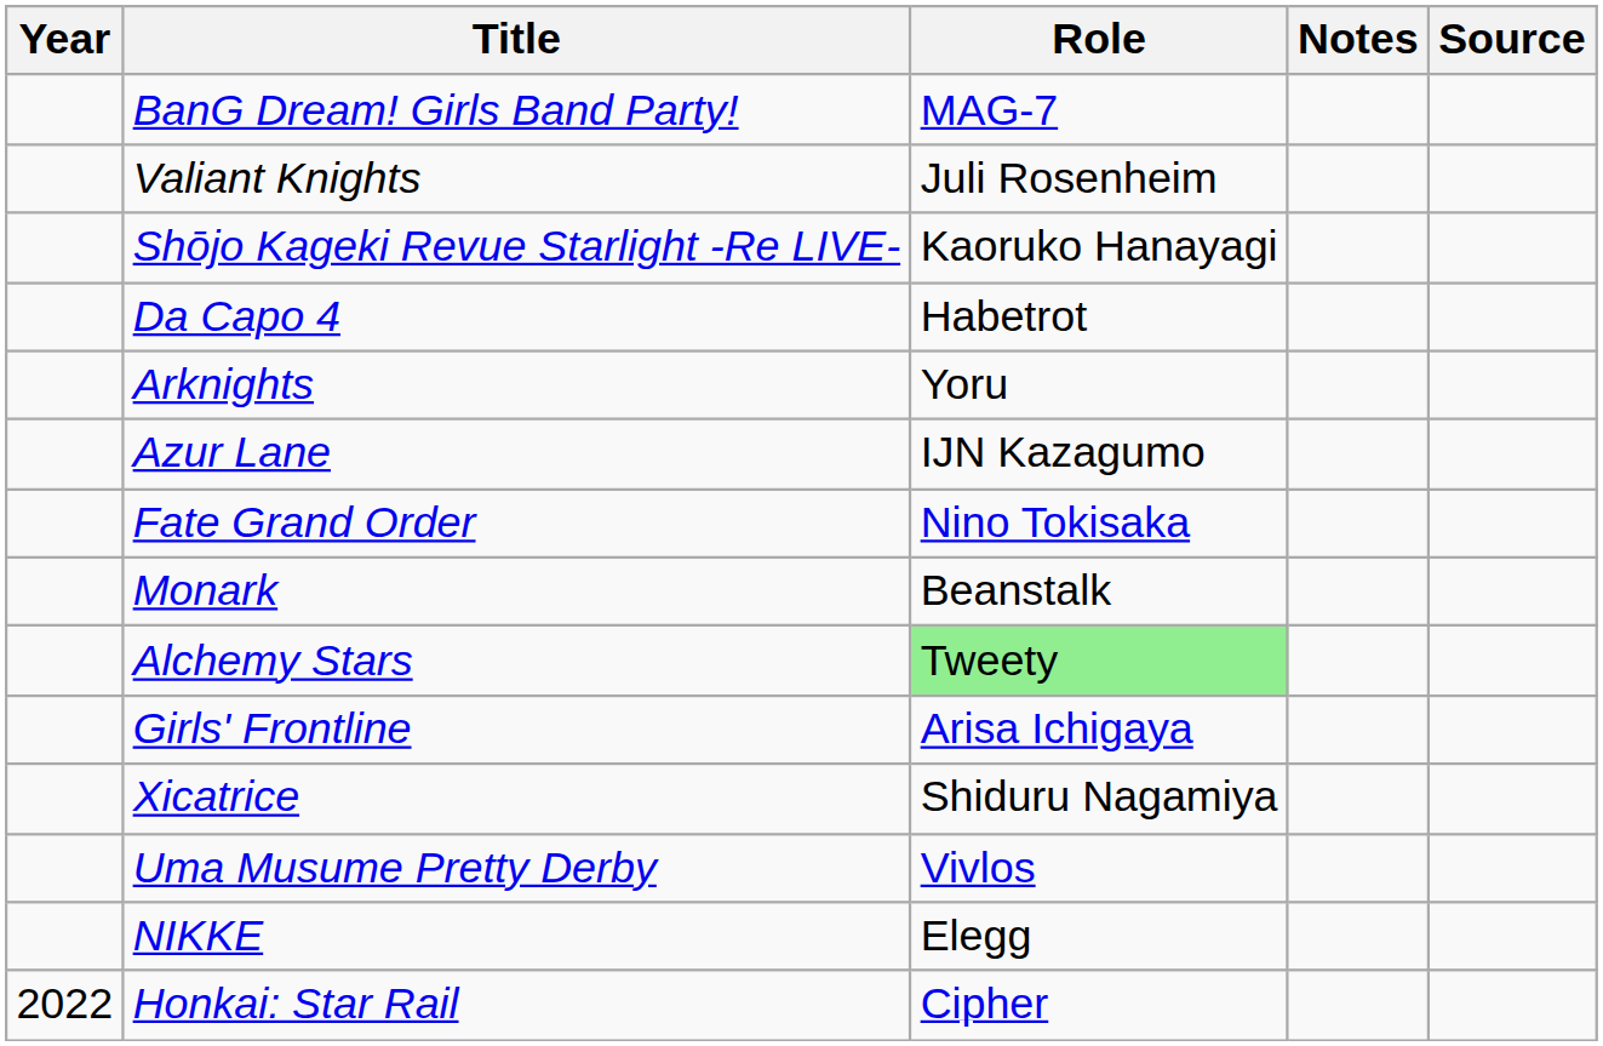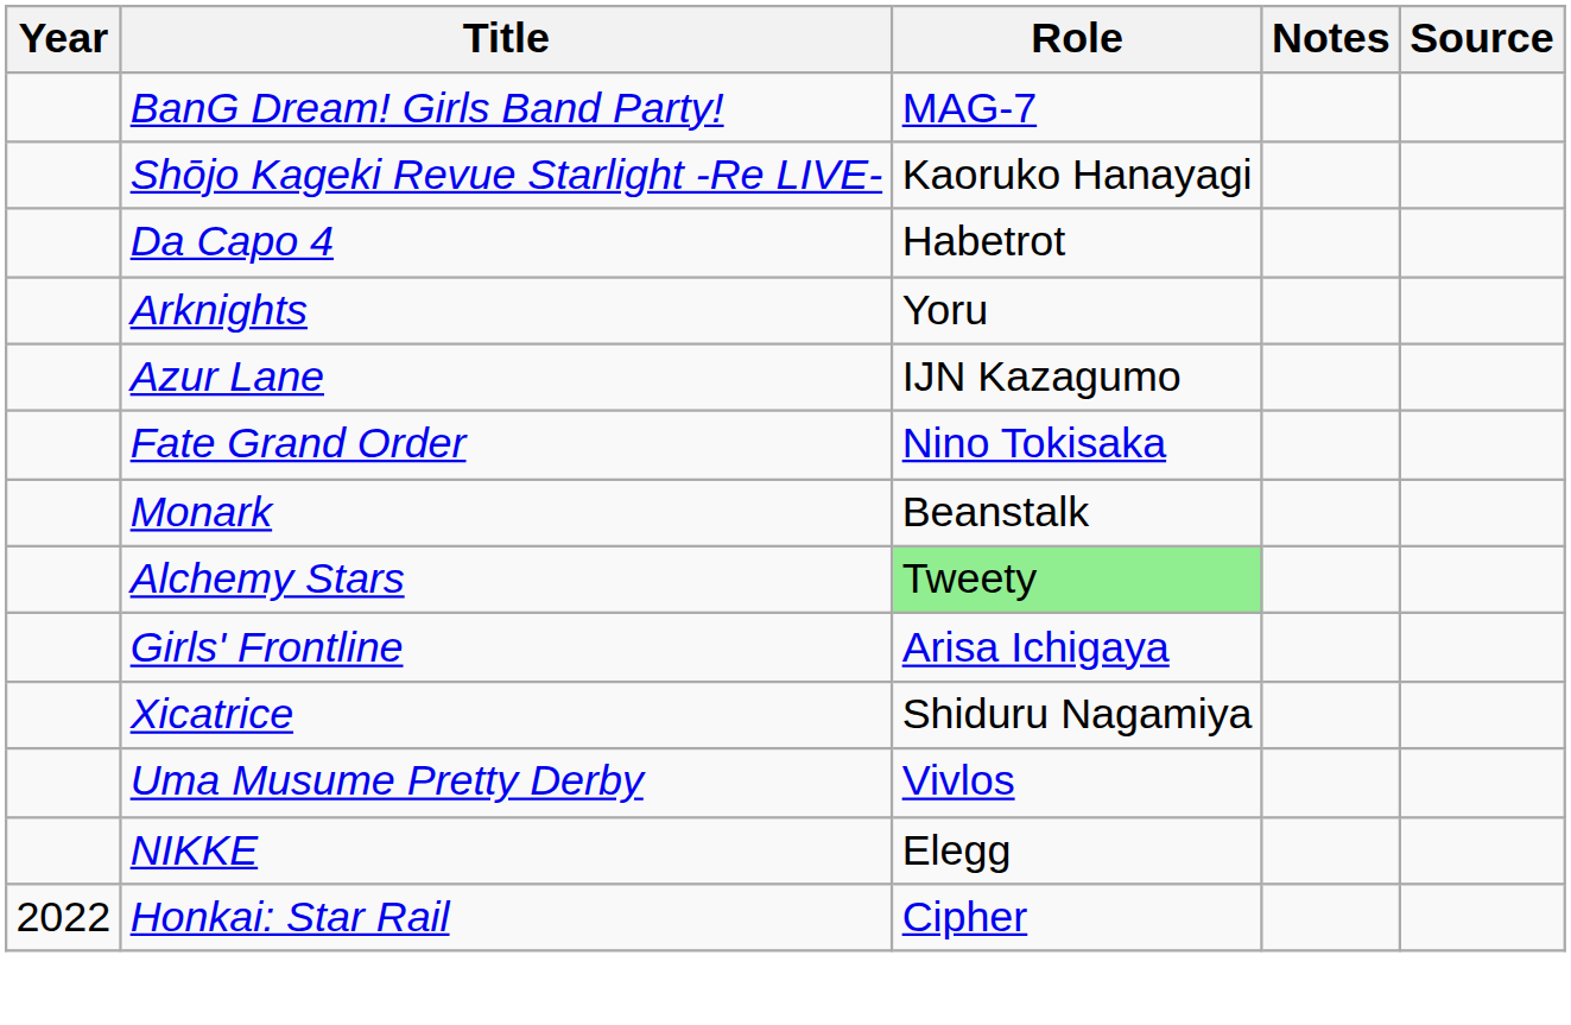- row: Valiant Knights | Juli Rosenheim
